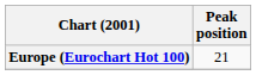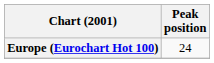Europe (Eurochart Hot 100) | Peak position: 21 -> 24
